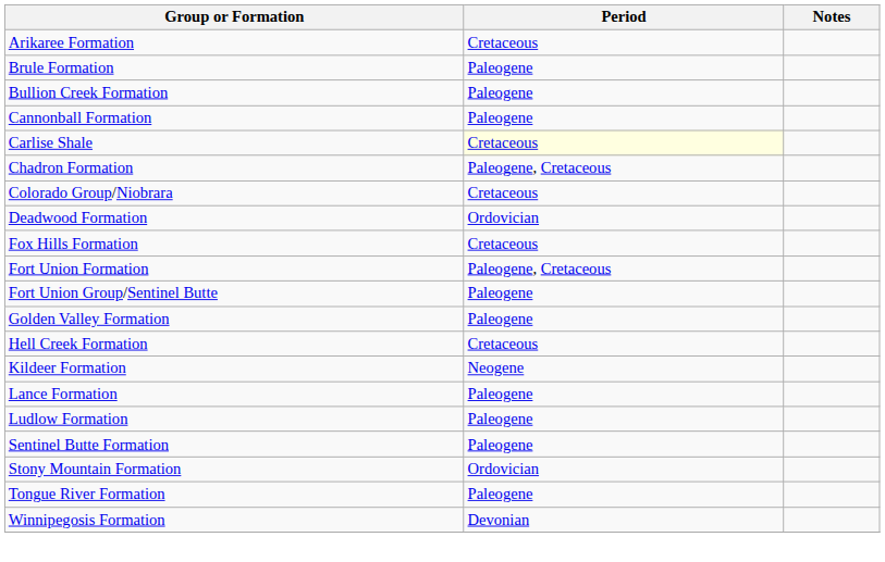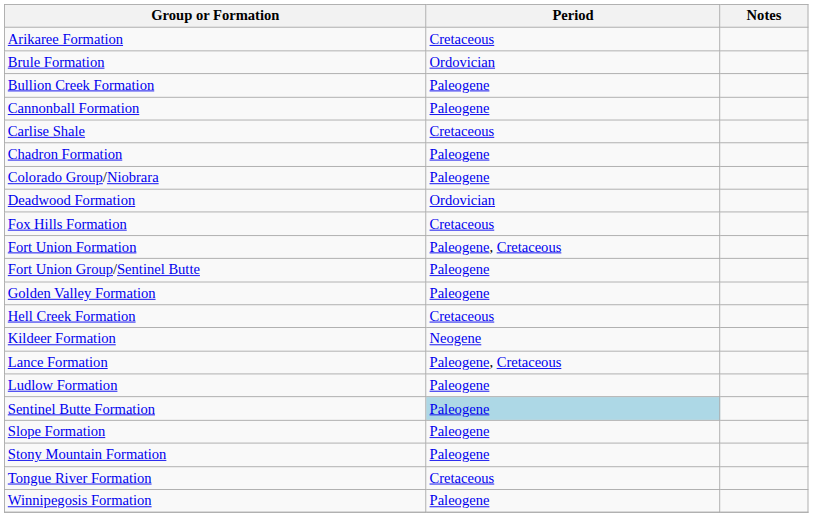Brule Formation | Period: Paleogene -> Ordovician
Carlise Shale | Period: lightyellow background -> no background
Chadron Formation | Period: Paleogene, Cretaceous -> Paleogene
Colorado Group/Niobrara | Period: Cretaceous -> Paleogene
Lance Formation | Period: Paleogene -> Paleogene, Cretaceous
Sentinel Butte Formation | Period: no background -> lightblue background
+ row: Slope Formation | Paleogene
Stony Mountain Formation | Period: Ordovician -> Paleogene
Tongue River Formation | Period: Paleogene -> Cretaceous
Winnipegosis Formation | Period: Devonian -> Paleogene
